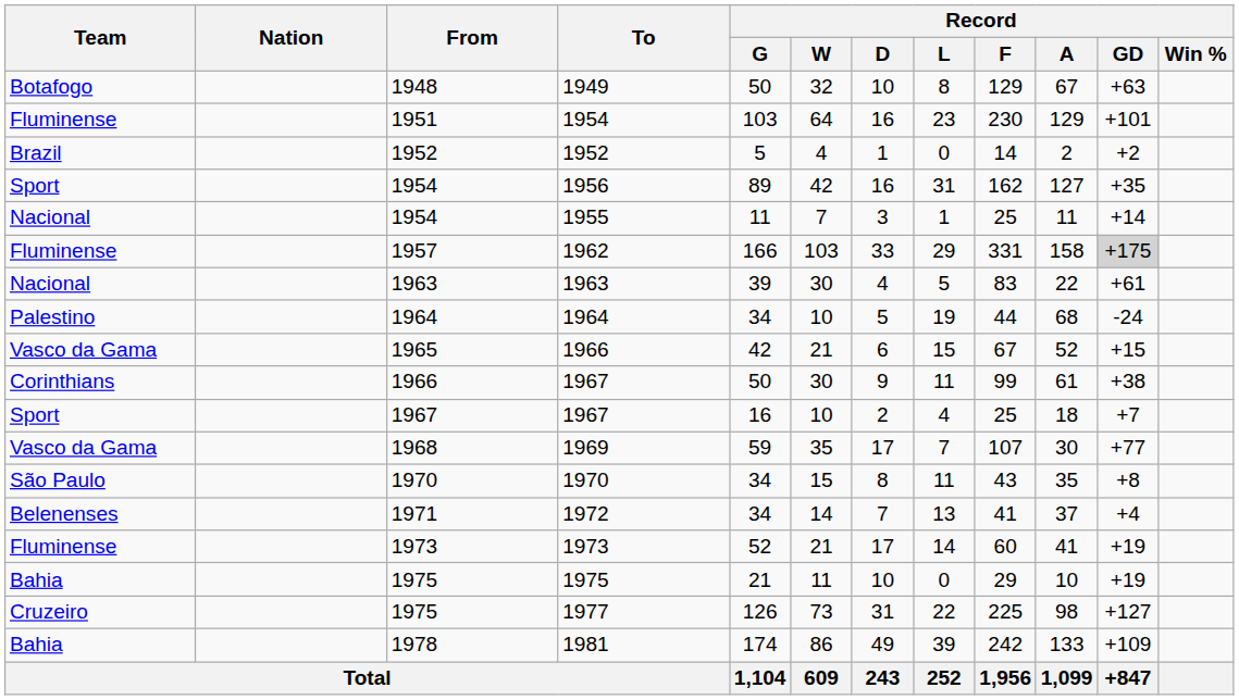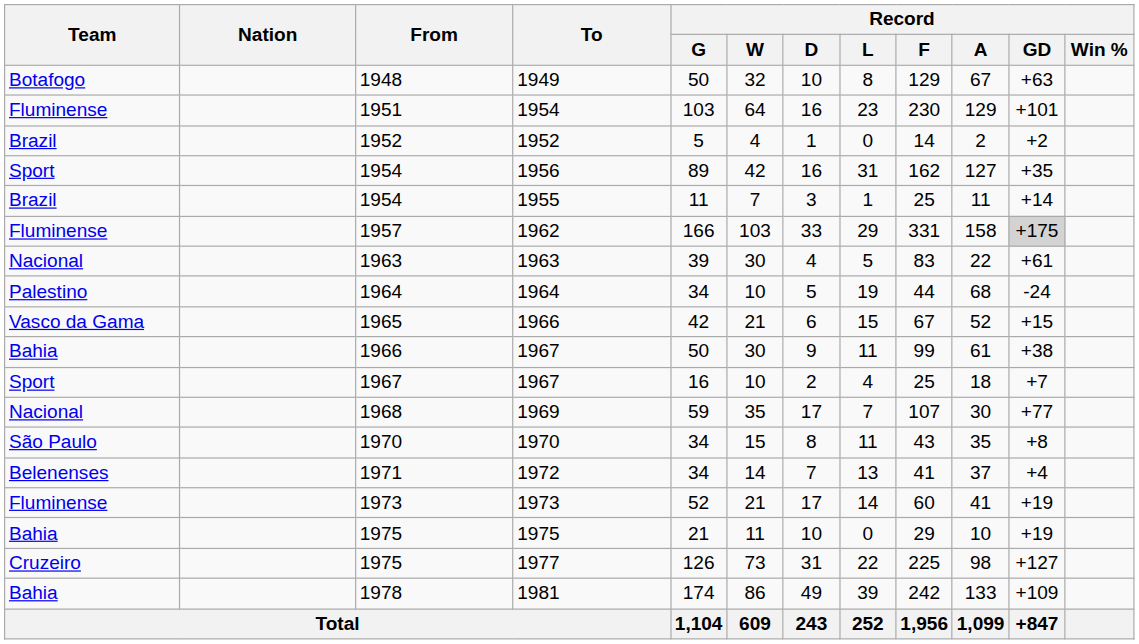1955 | Team: Nacional -> Brazil
1966 / 1967 | Team: Corinthians -> Bahia
1969 | Team: Vasco da Gama -> Nacional
